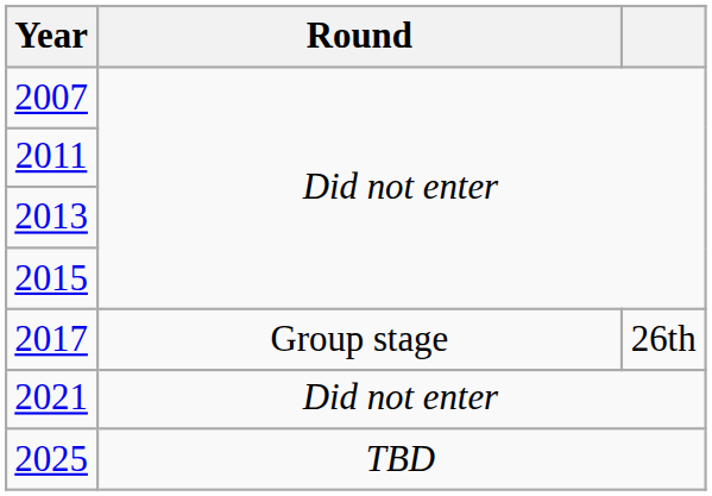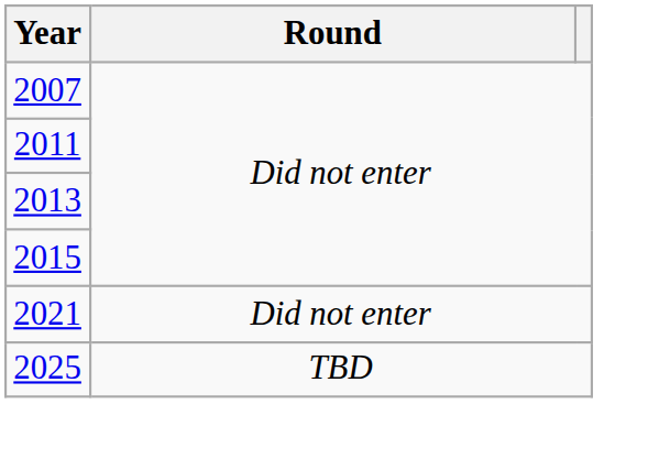- row: 2017 | Group stage | 26th
